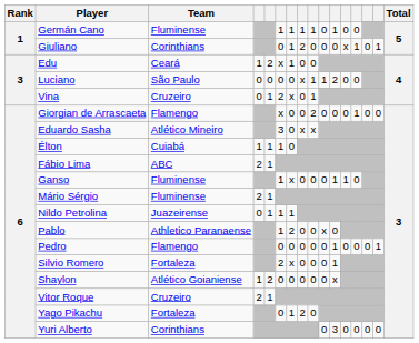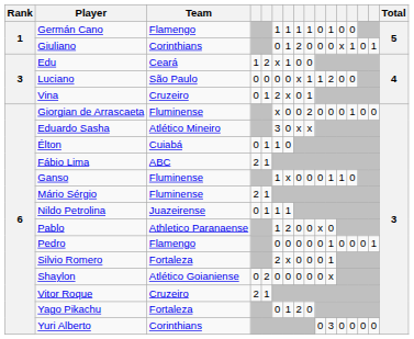Germán Cano | Team: Fluminense -> Flamengo
Giorgian de Arrascaeta | Team: Flamengo -> Fluminense
Élton | column 4: 1 -> 0
Shaylon | column 4: 1 -> 0
